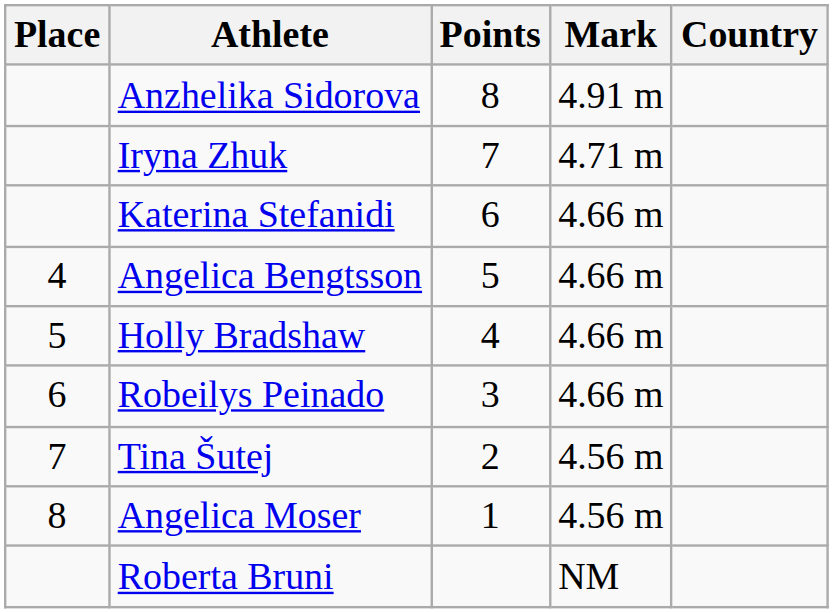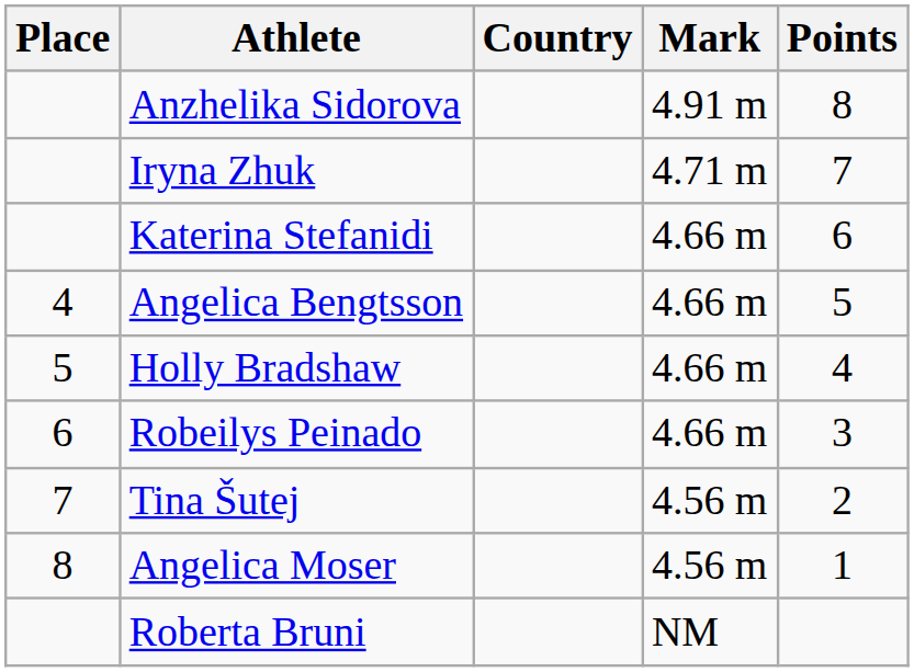columns swapped: Country <-> Points
